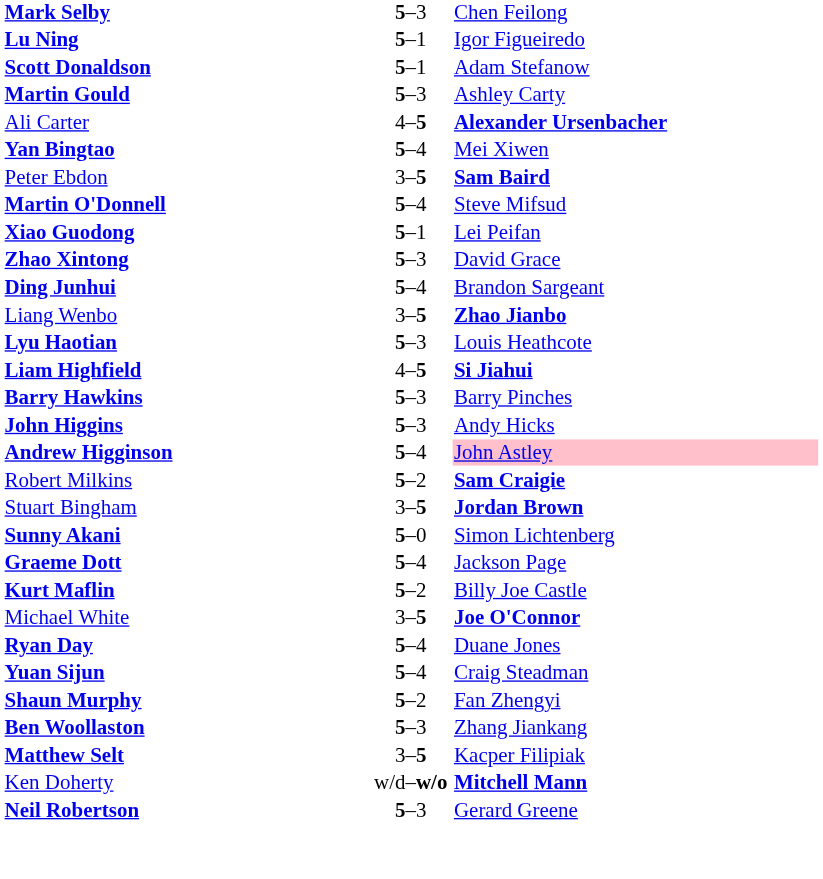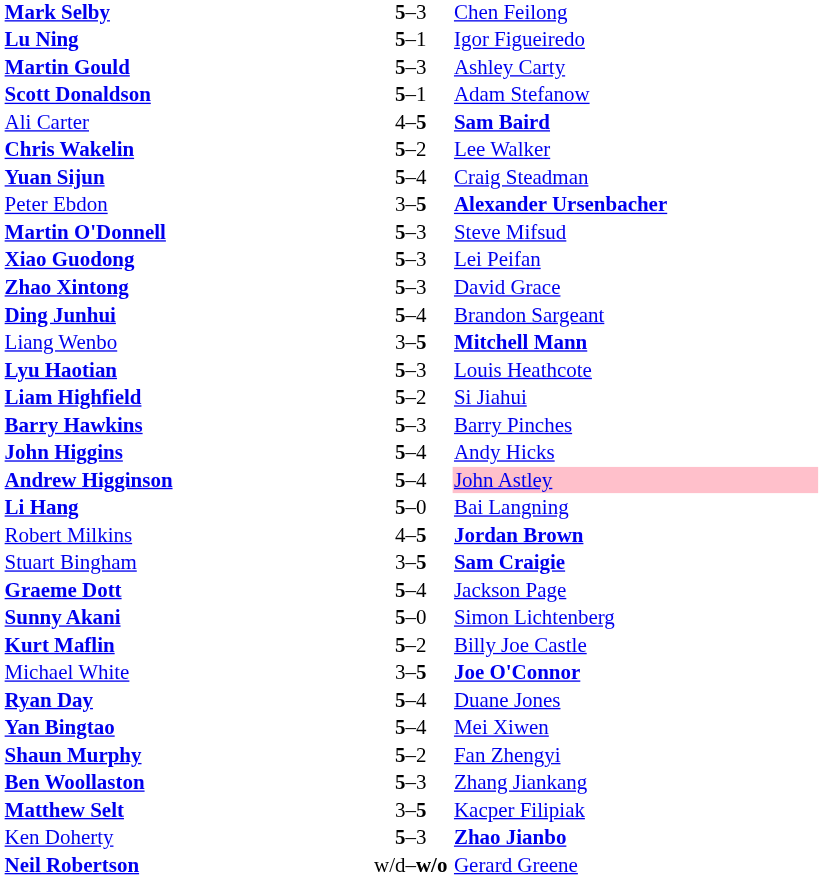rows swapped: Martin Gould <-> Scott Donaldson
Ali Carter | column 3: Alexander Ursenbacher -> Sam Baird
+ row: Chris Wakelin | 5–2 | Lee Walker
rows swapped: Yan Bingtao <-> Yuan Sijun
Peter Ebdon | column 3: Sam Baird -> Alexander Ursenbacher
Martin O'Donnell | column 2: 5–4 -> 5–3
Xiao Guodong | column 2: 5–1 -> 5–3
Liang Wenbo | column 3: Zhao Jianbo -> Mitchell Mann
Liam Highfield | column 2: 4–5 -> 5–2
Liam Highfield | column 3: bold -> normal
John Higgins | column 2: 5–3 -> 5–4
+ row: Li Hang | 5–0 | Bai Langning
Robert Milkins | column 2: 5–2 -> 4–5
Robert Milkins | column 3: Sam Craigie -> Jordan Brown
Stuart Bingham | column 3: Jordan Brown -> Sam Craigie
rows swapped: Sunny Akani <-> Graeme Dott
Ken Doherty | column 2: w/d–w/o -> 5–3
Ken Doherty | column 3: Mitchell Mann -> Zhao Jianbo
Neil Robertson | column 2: 5–3 -> w/d–w/o
